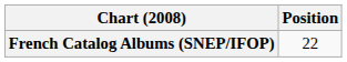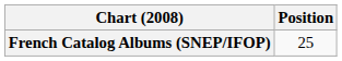French Catalog Albums (SNEP/IFOP) | Position: 22 -> 25
